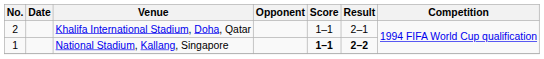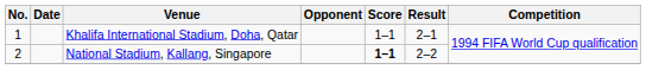Khalifa International Stadium, Doha, Qatar | No.: 2 -> 1
National Stadium, Kallang, Singapore | No.: 1 -> 2
National Stadium, Kallang, Singapore | Result: bold -> normal
